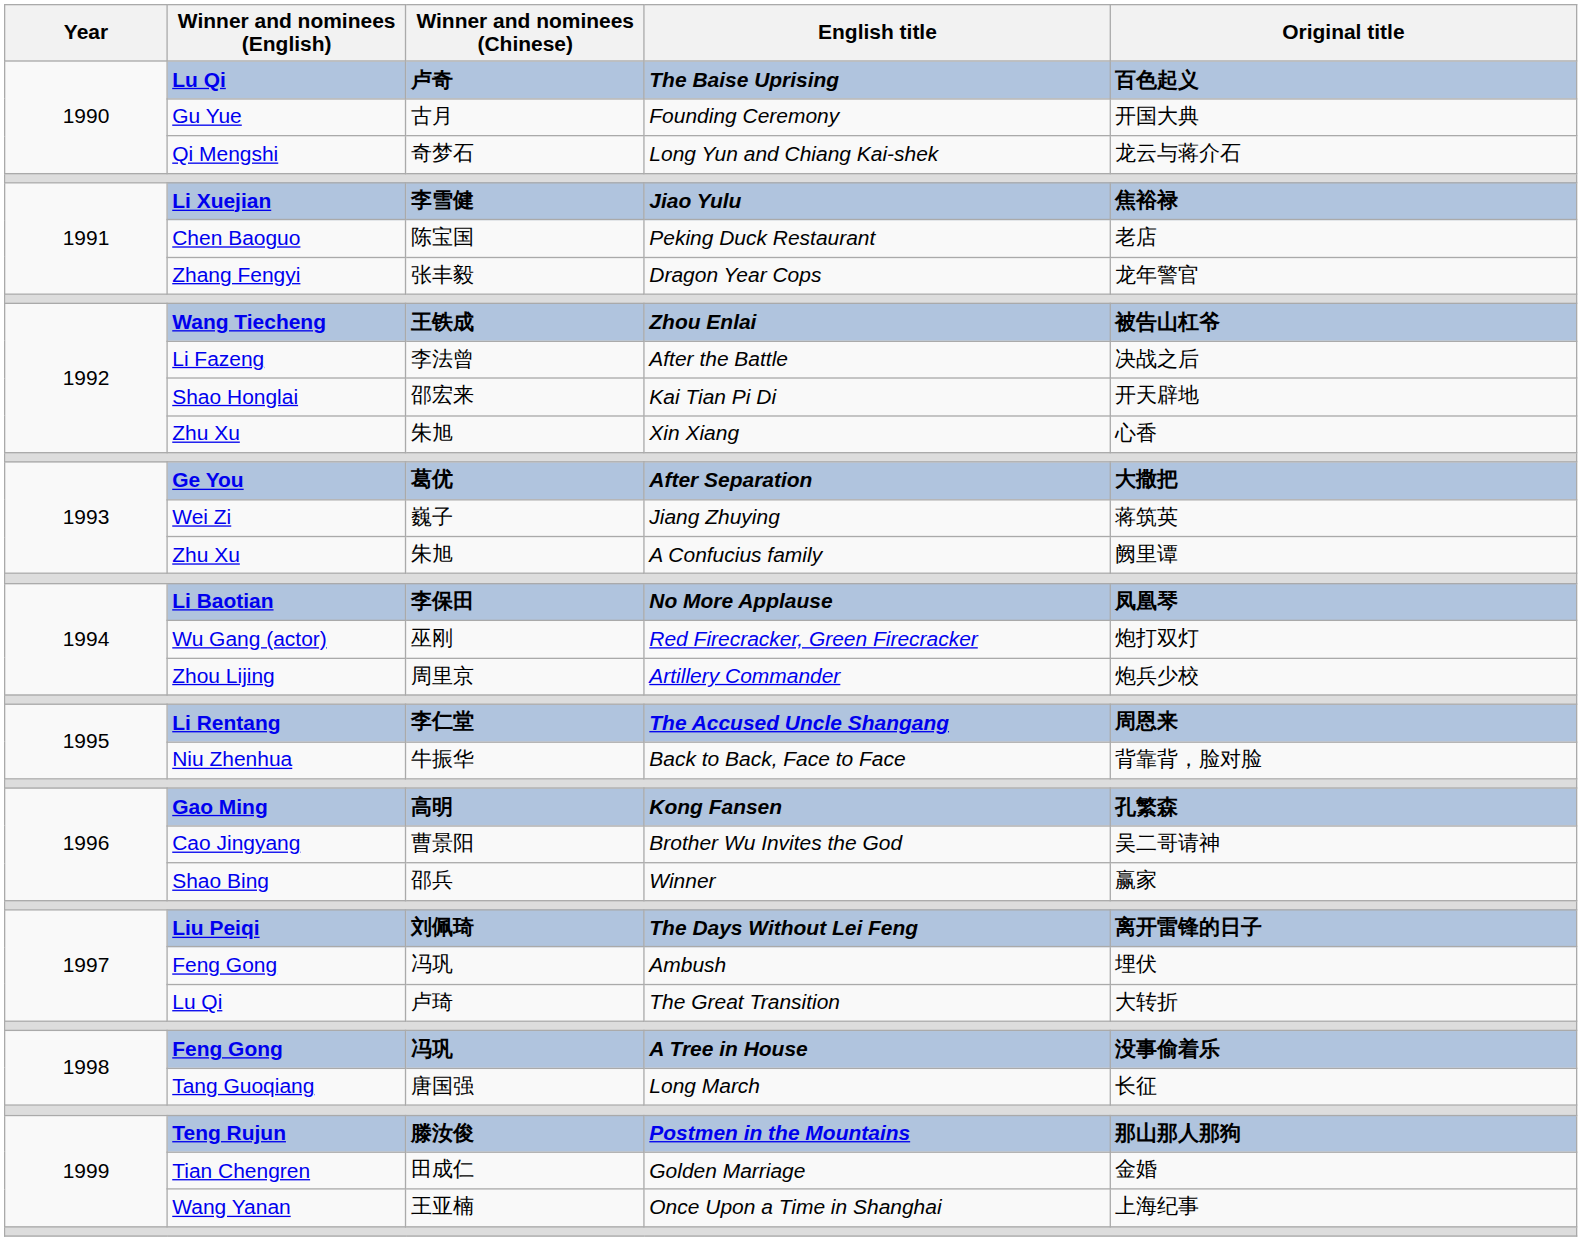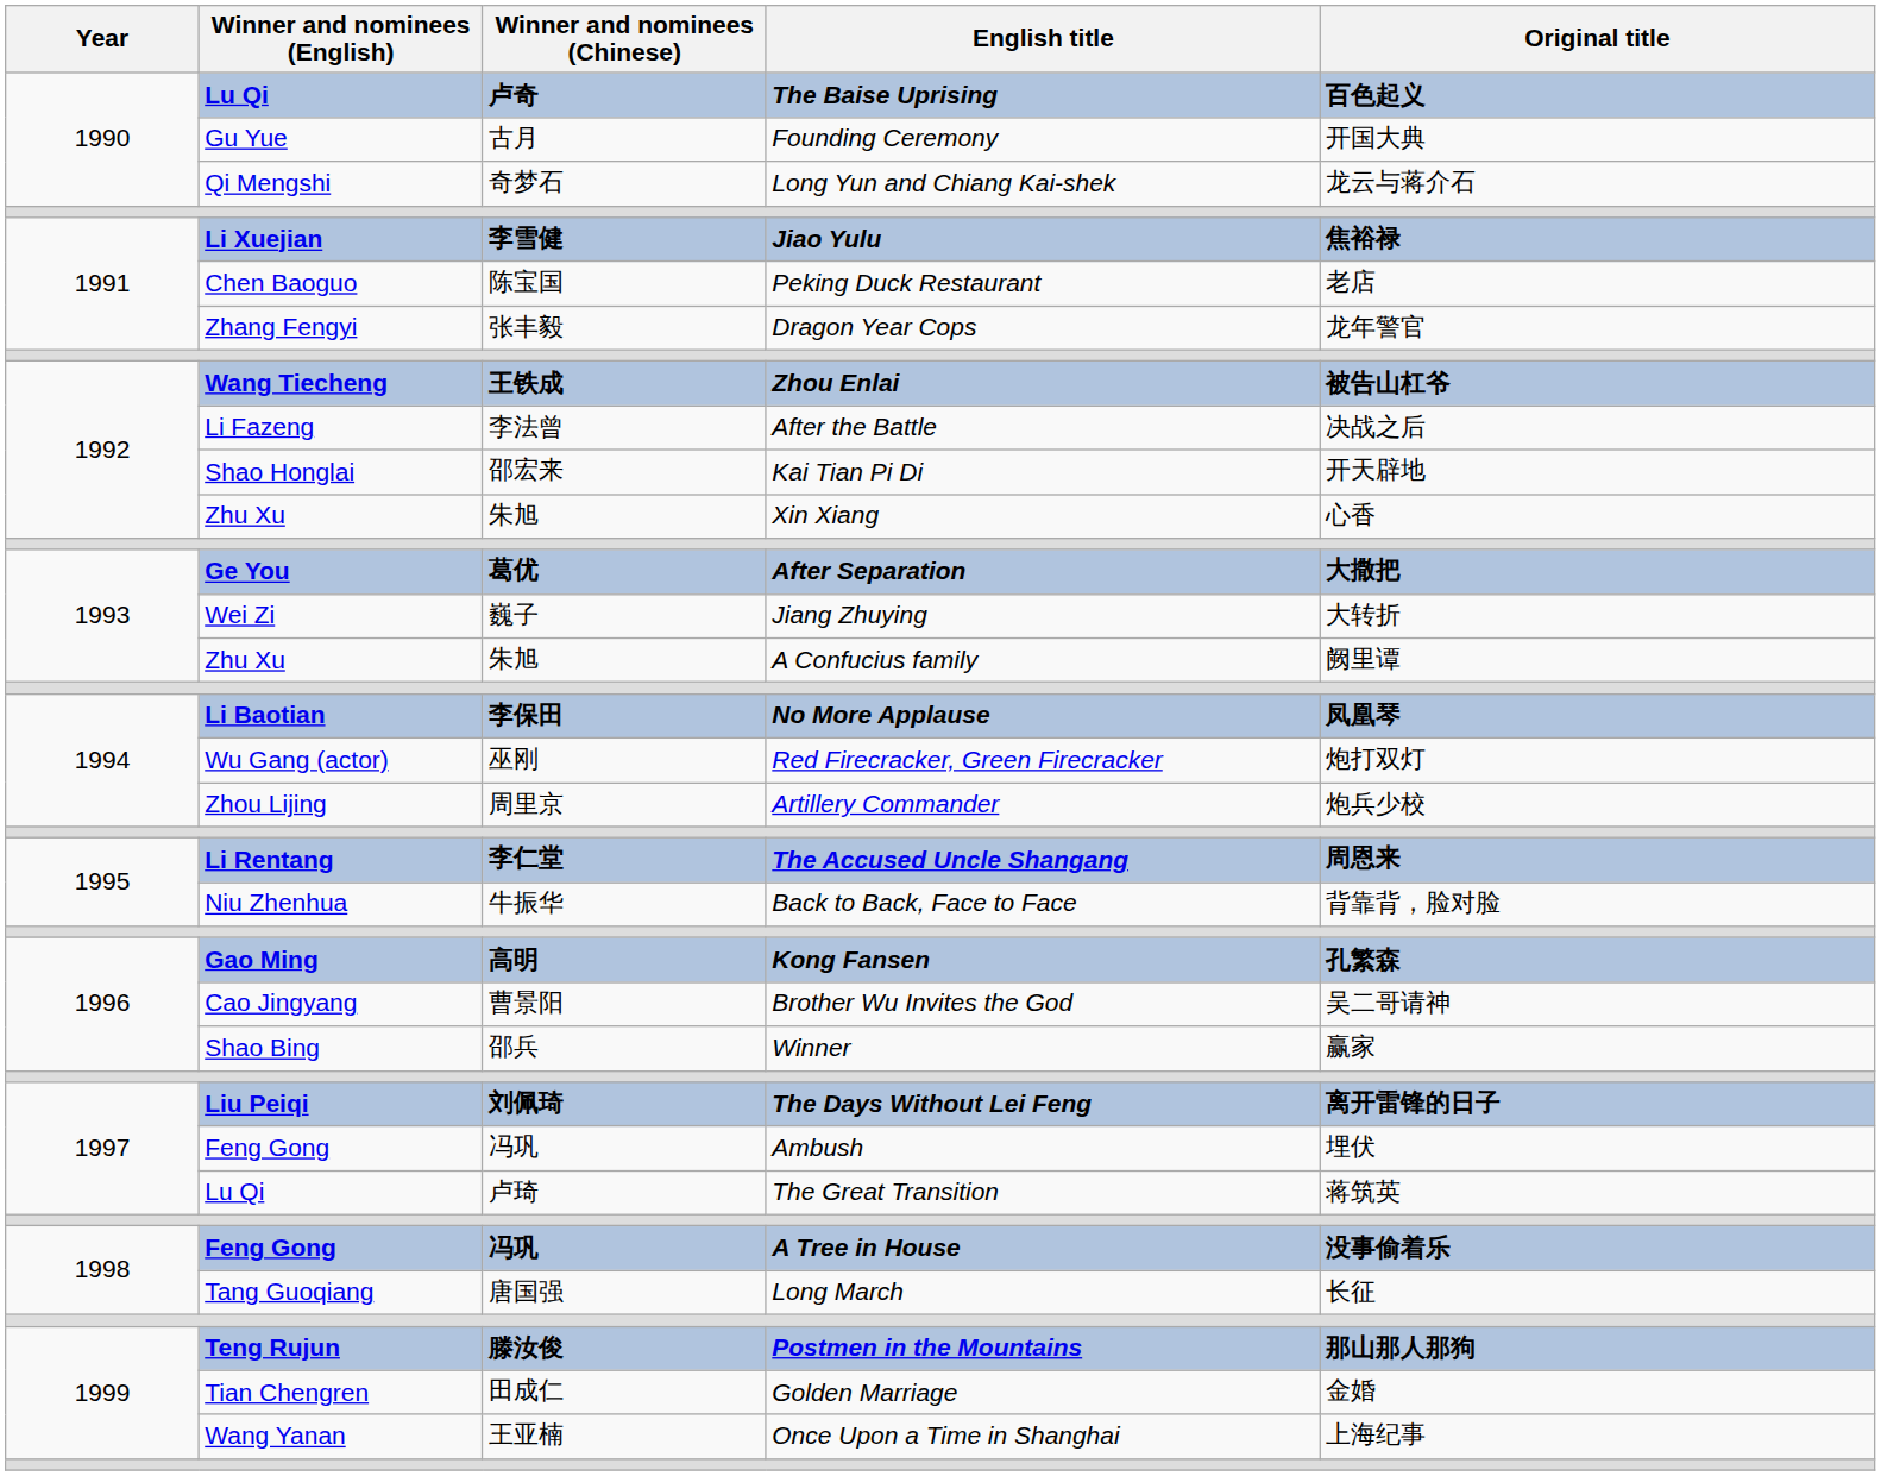Jiang Zhuying | Original title: 蒋筑英 -> 大转折
The Great Transition | Original title: 大转折 -> 蒋筑英
